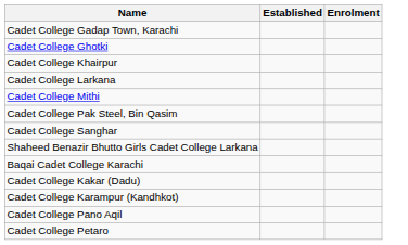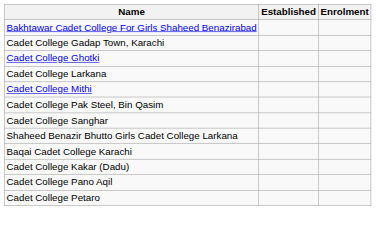+ row: Bakhtawar Cadet College For Girls Shaheed Benazirabad
- row: Cadet College Khairpur
- row: Cadet College Karampur (Kandhkot)
